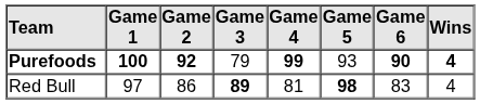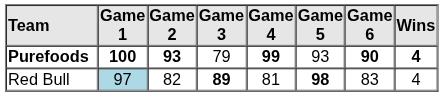Purefoods | Game 2: 92 -> 93
Red Bull | Game 1: no background -> lightblue background
Red Bull | Game 2: 86 -> 82
